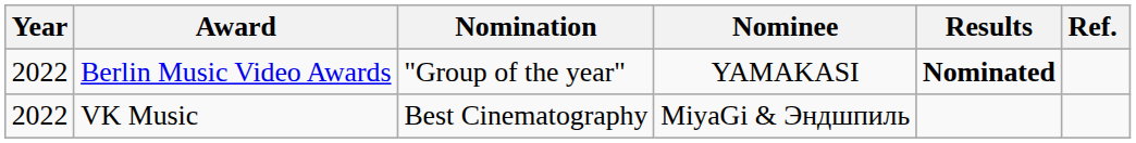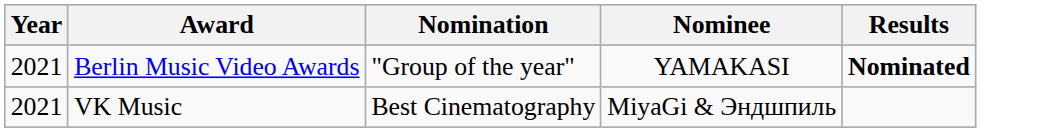- column: Ref.
Berlin Music Video Awards | Year: 2022 -> 2021
VK Music | Year: 2022 -> 2021
